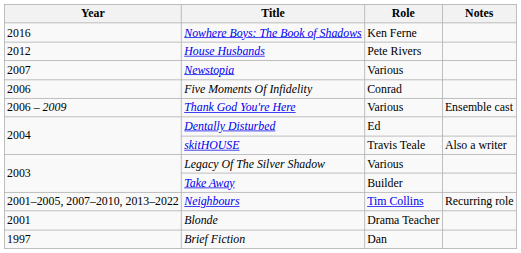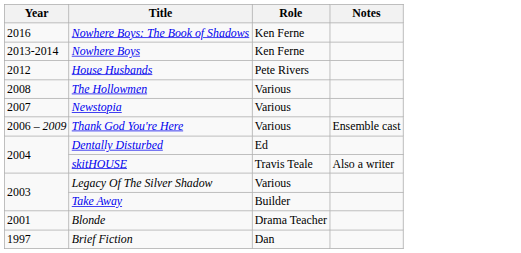+ row: 2013-2014 | Nowhere Boys | Ken Ferne
+ row: 2008 | The Hollowmen | Various
- row: 2006 | Five Moments Of Infidelity | Conrad
- row: 2001–2005, 2007–2010, 2013–2022 | Neighbours | Tim Collins | Recurring role
